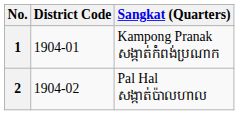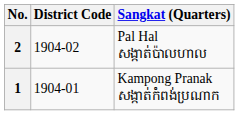rows swapped: 1 <-> 2
